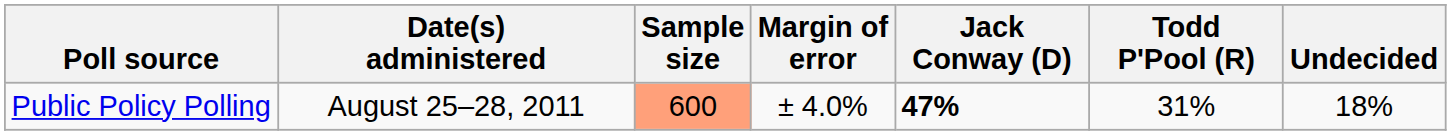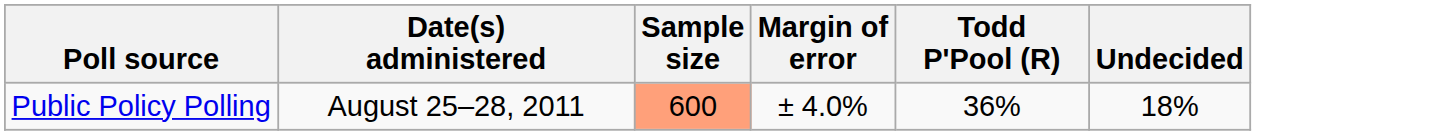- column: Jack Conway (D) | 47%
Public Policy Polling | Todd P'Pool (R): 31% -> 36%
